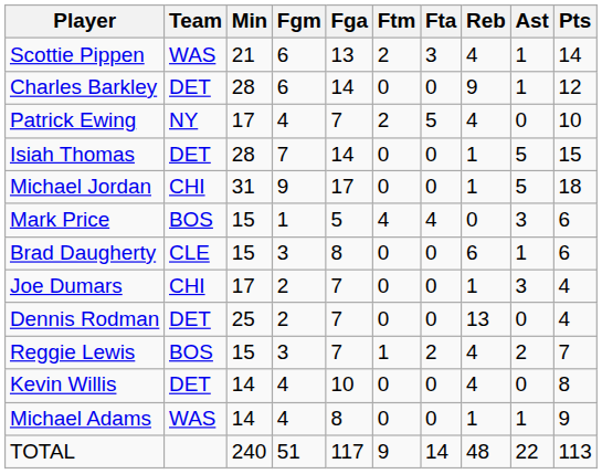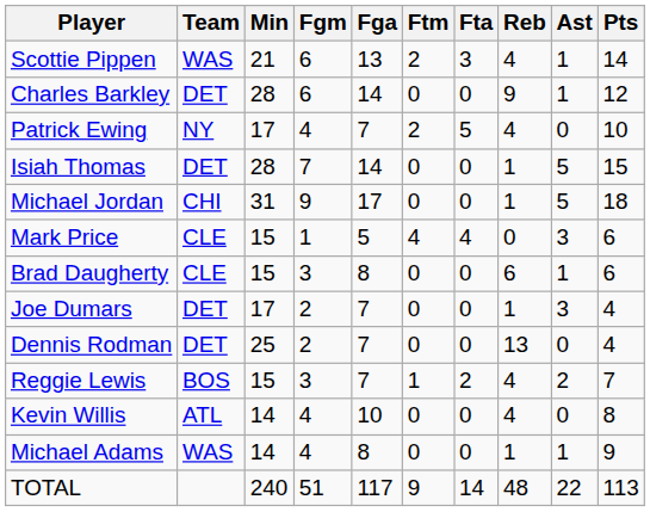Mark Price | Team: BOS -> CLE
Joe Dumars | Team: CHI -> DET
Kevin Willis | Team: DET -> ATL
